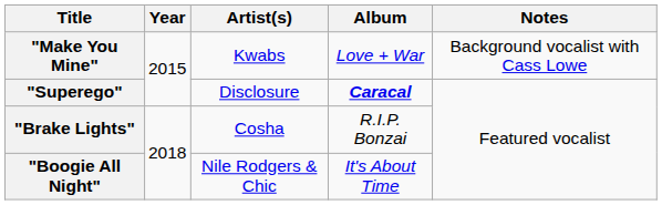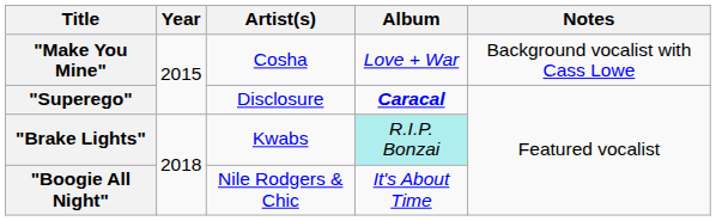"Make You Mine" | Artist(s): Kwabs -> Cosha
"Brake Lights" | Artist(s): Cosha -> Kwabs
"Brake Lights" | Album: no background -> paleturquoise background
